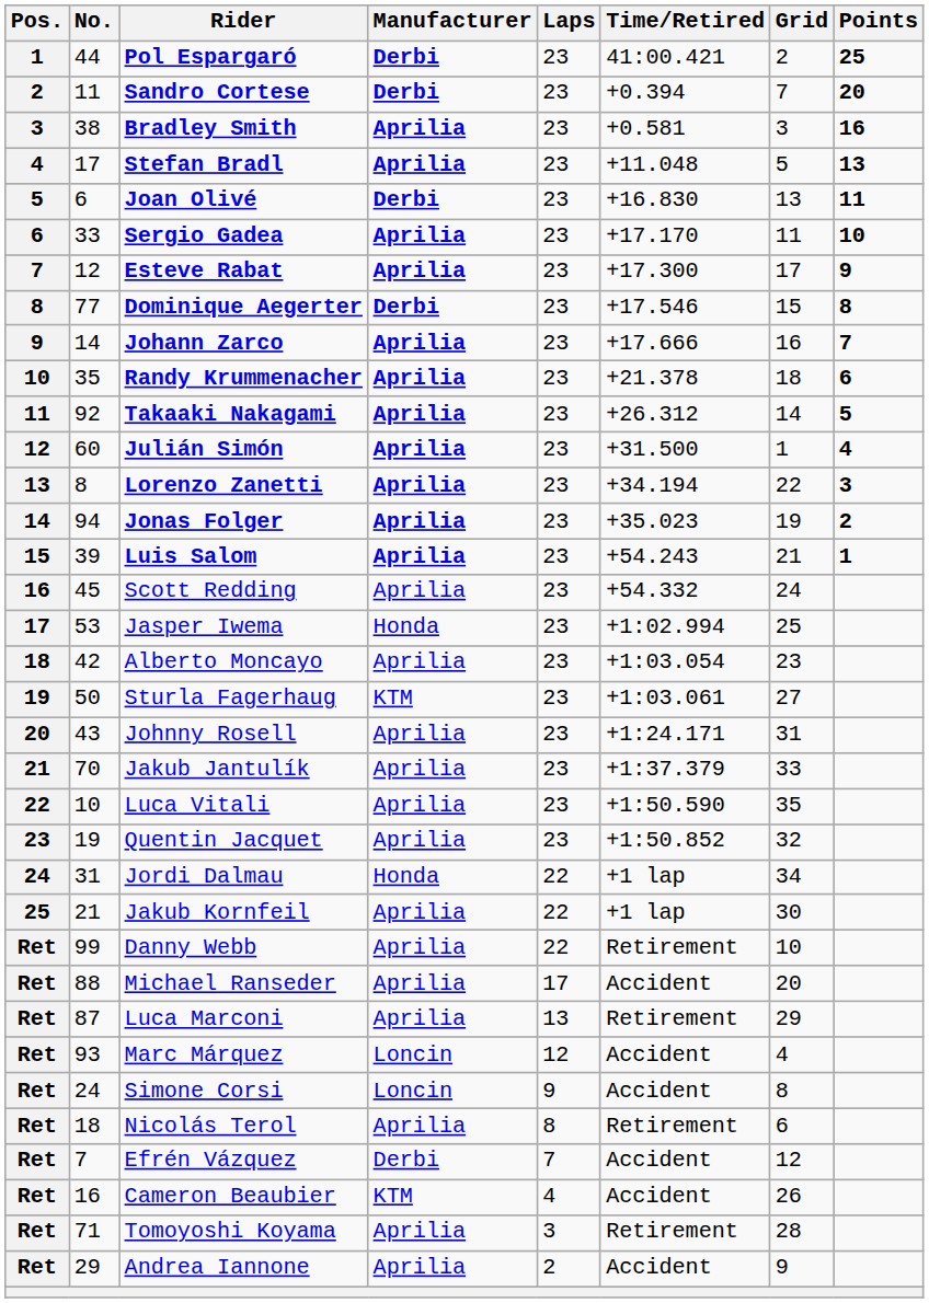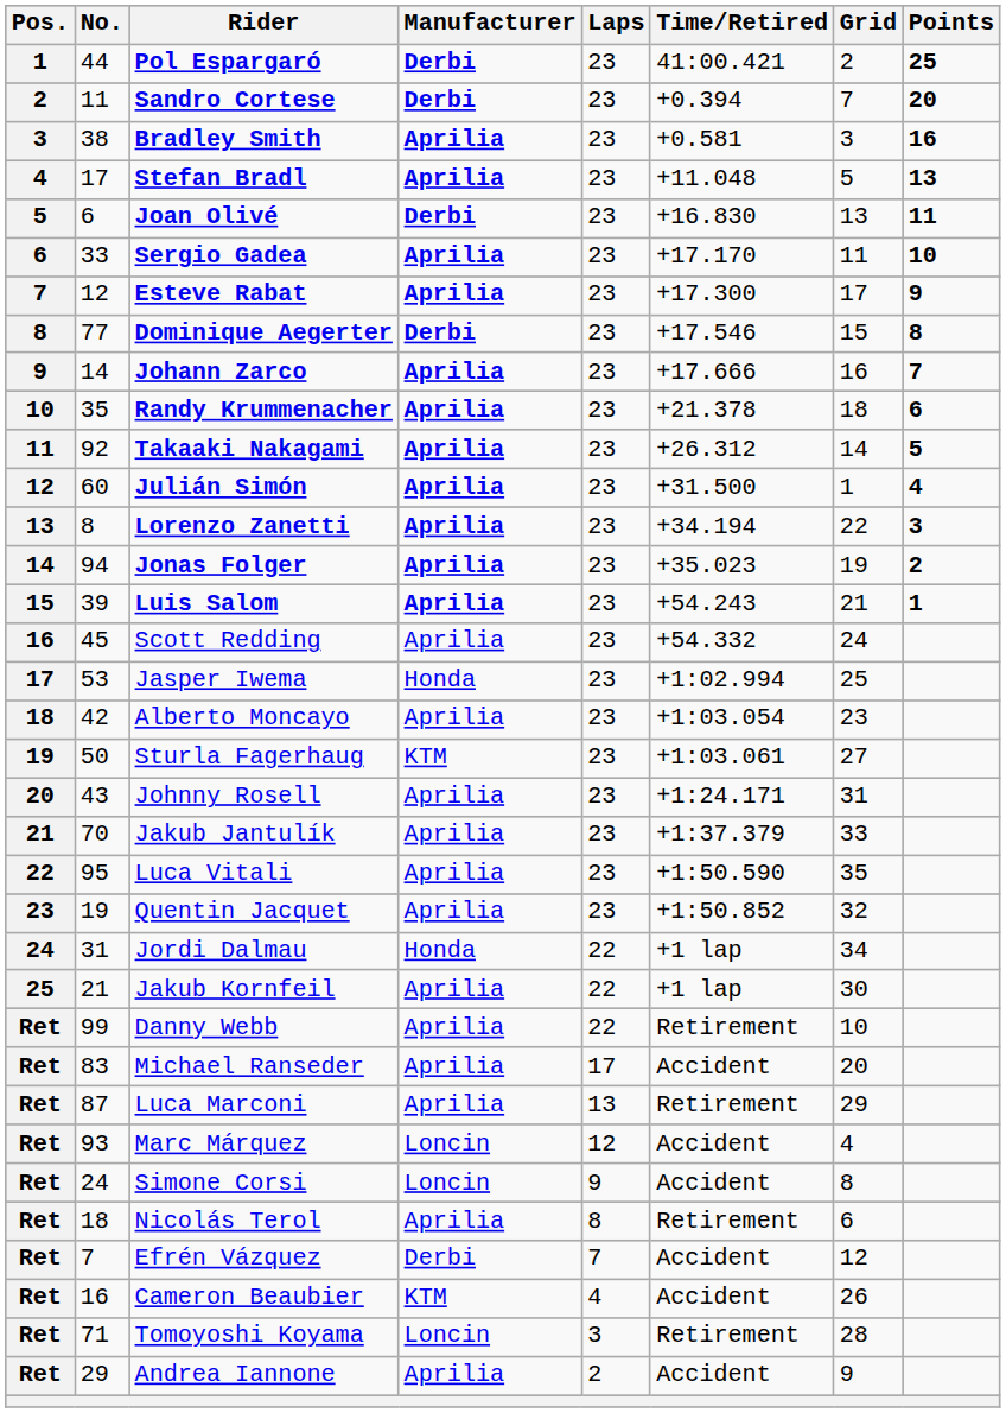Luca Vitali | No.: 10 -> 95
Michael Ranseder | No.: 88 -> 83
Tomoyoshi Koyama | Manufacturer: Aprilia -> Loncin
